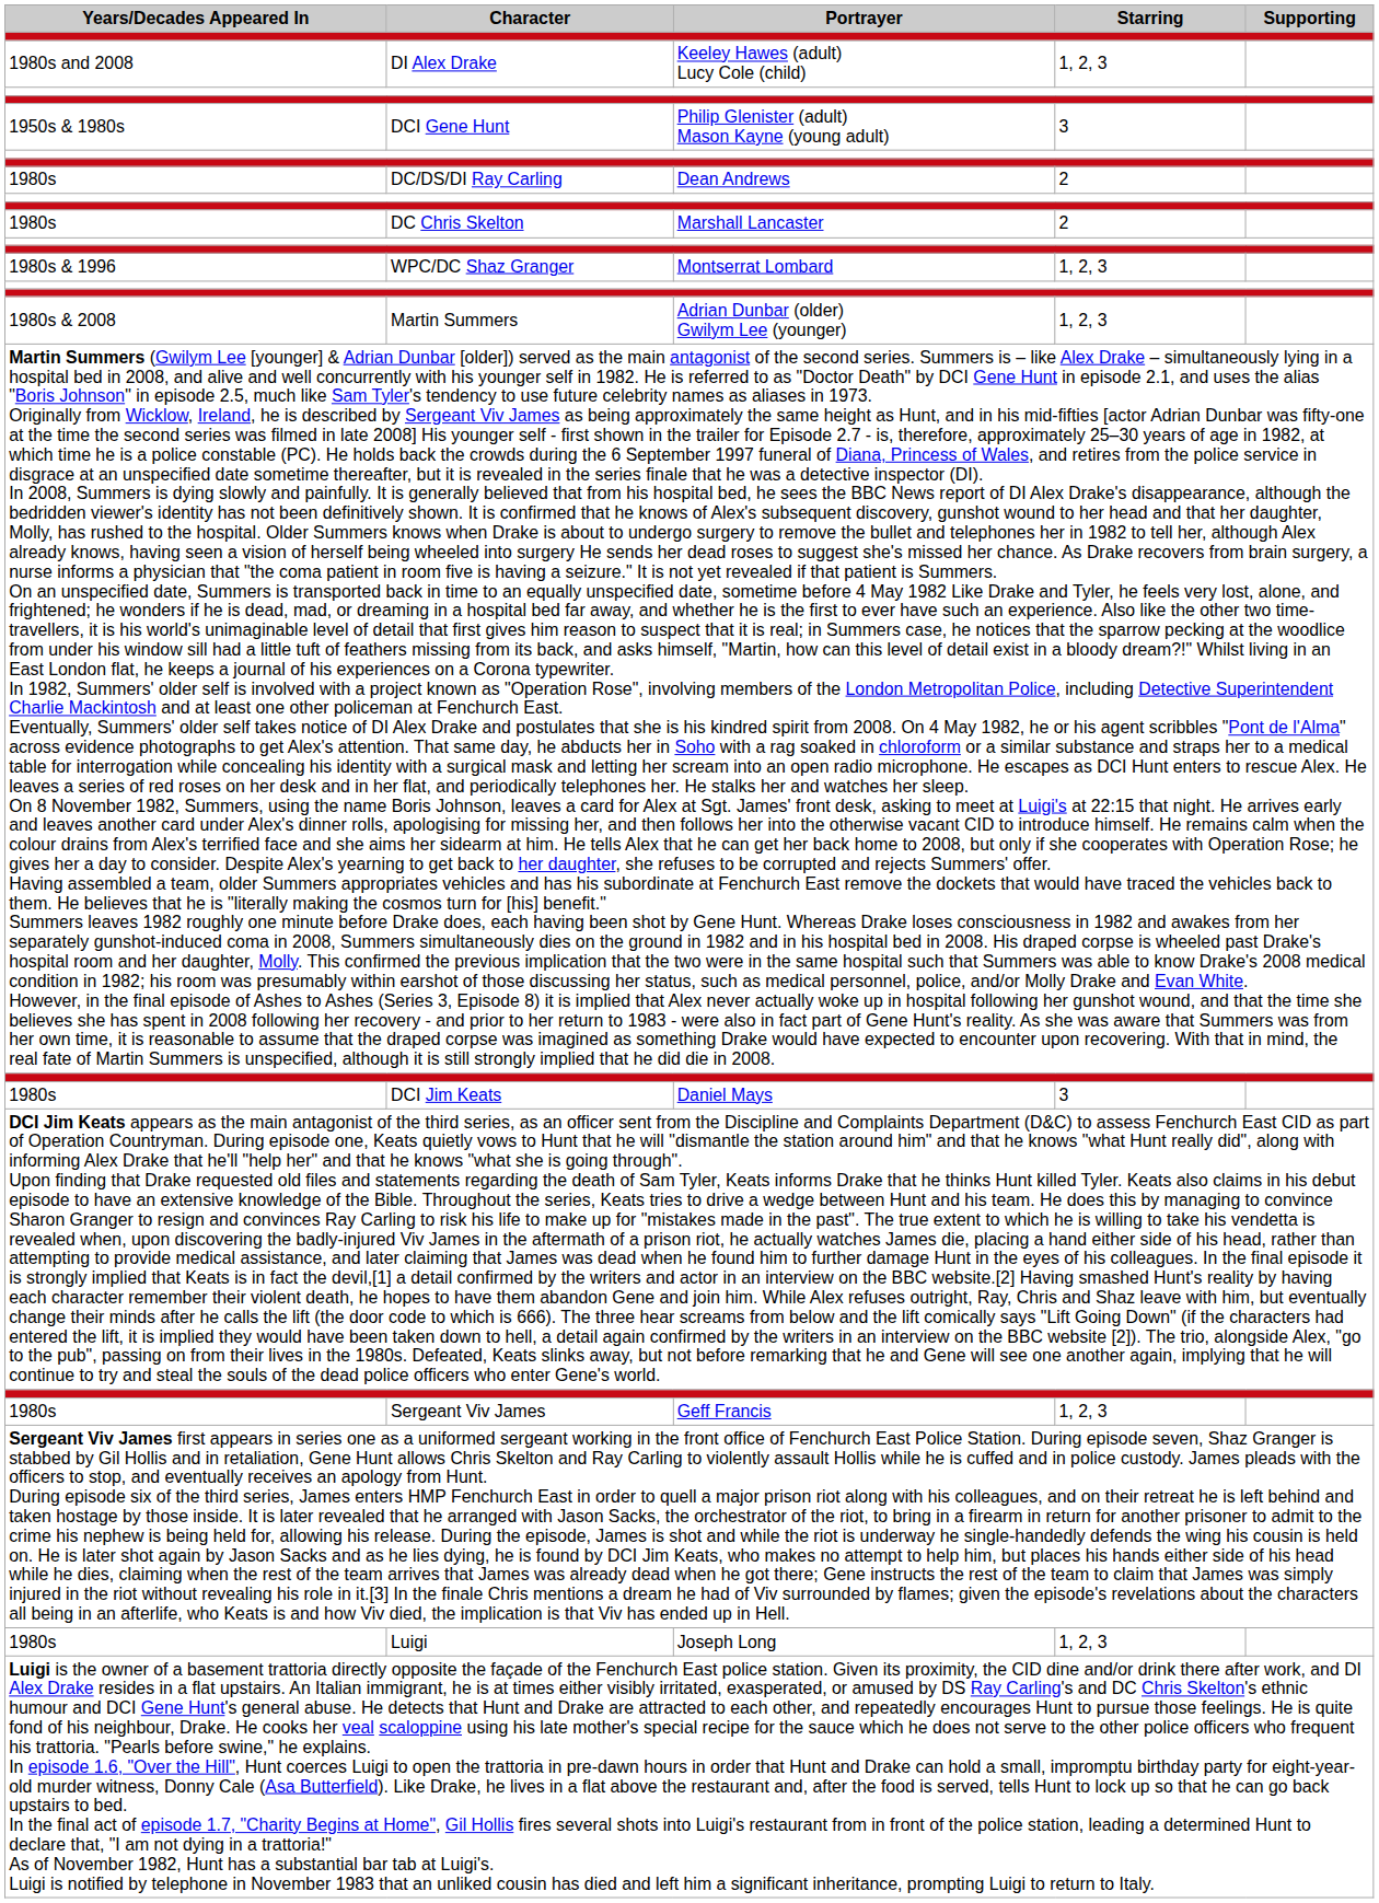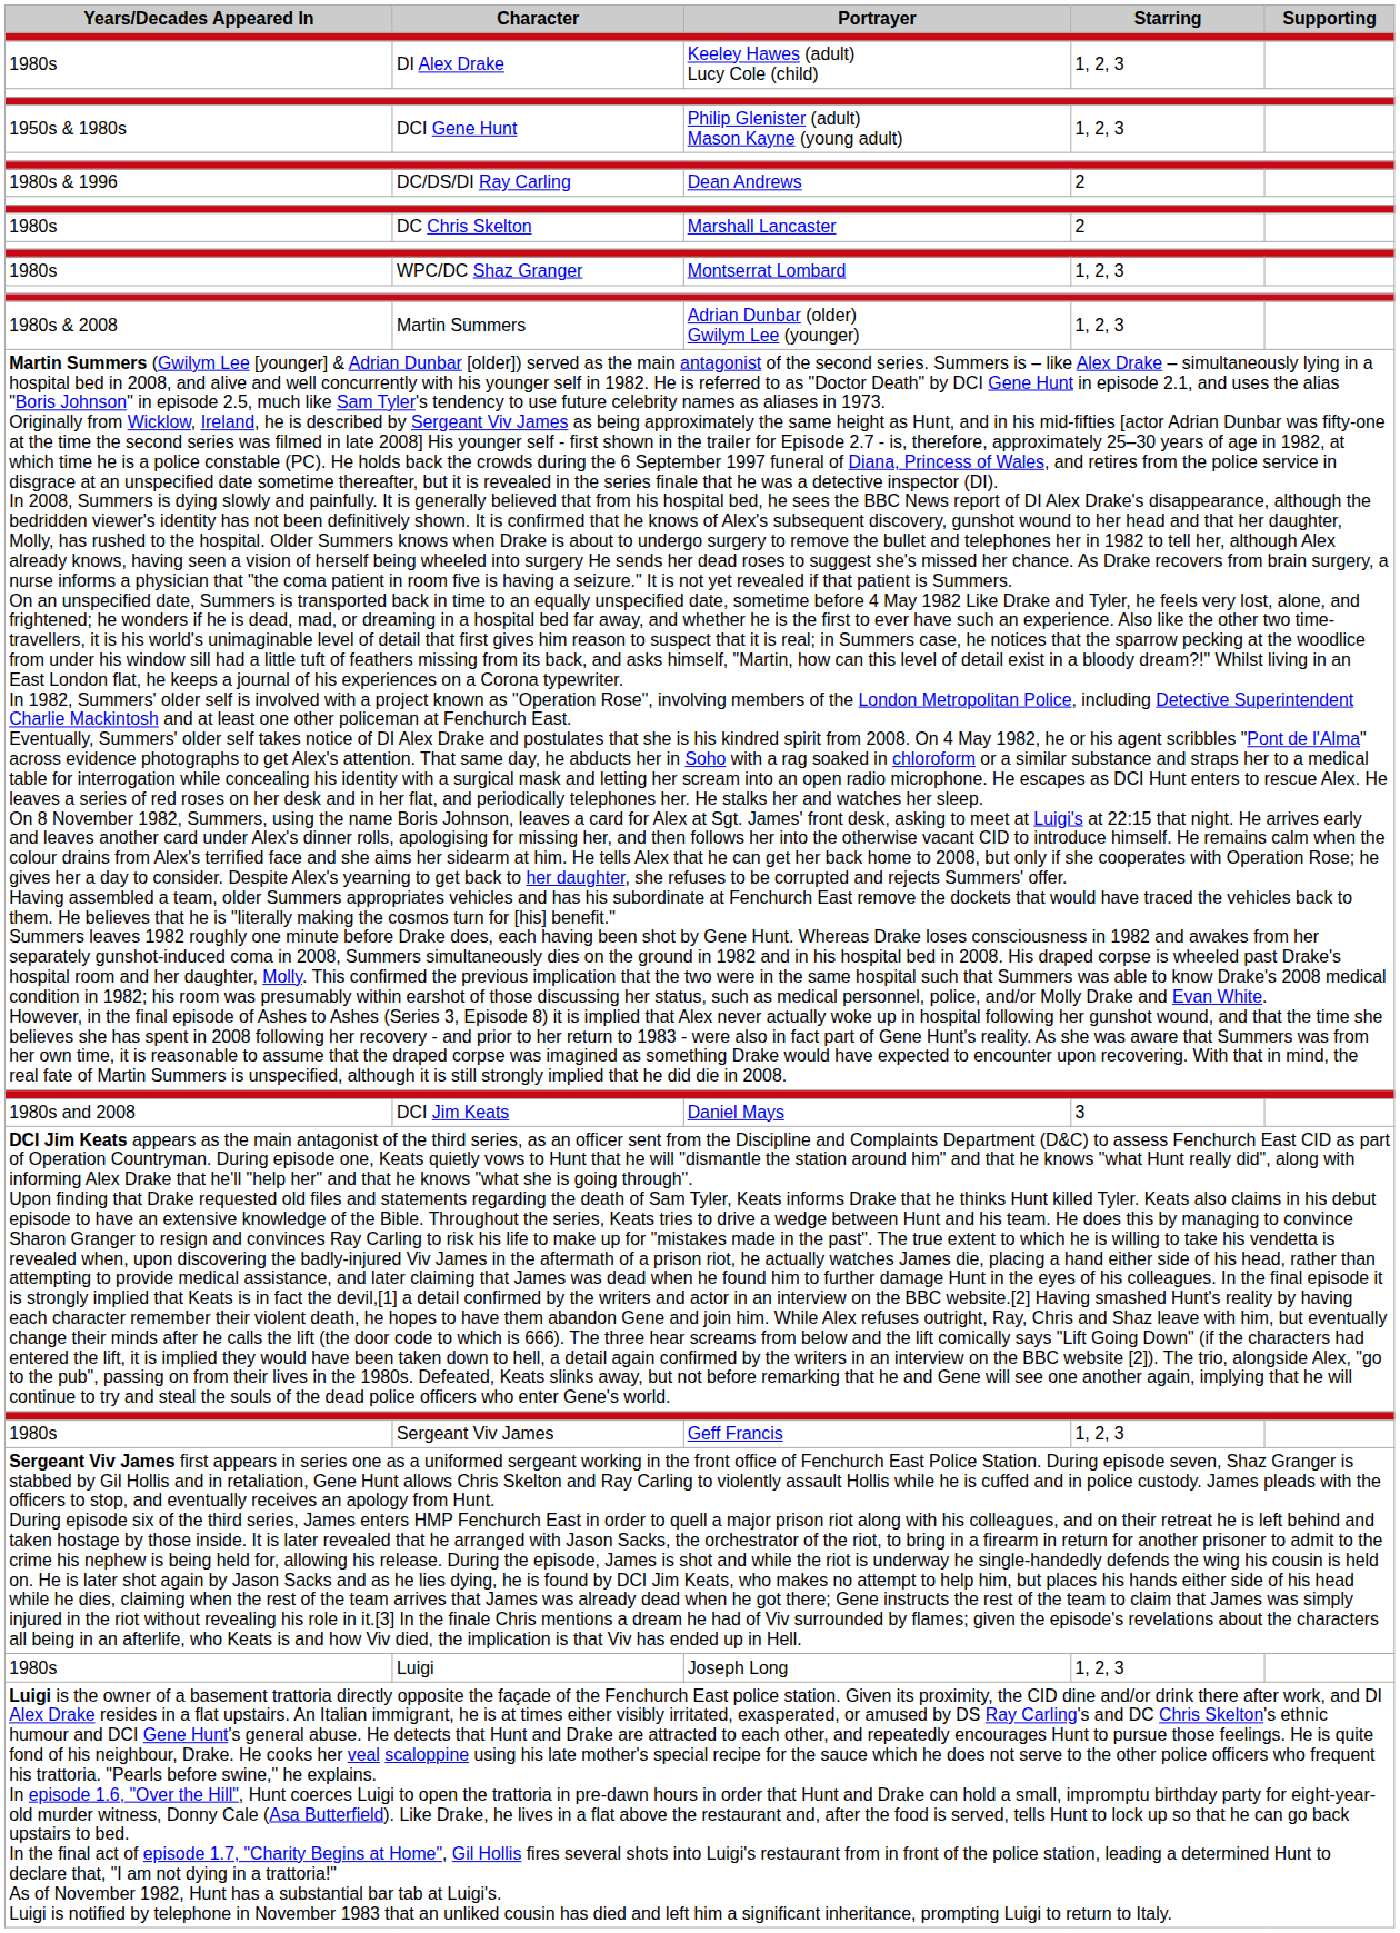DI Alex Drake | Years/Decades Appeared In: 1980s and 2008 -> 1980s
DCI Gene Hunt | Starring: 3 -> 1, 2, 3
DC/DS/DI Ray Carling | Years/Decades Appeared In: 1980s -> 1980s & 1996
WPC/DC Shaz Granger | Years/Decades Appeared In: 1980s & 1996 -> 1980s
DCI Jim Keats | Years/Decades Appeared In: 1980s -> 1980s and 2008
